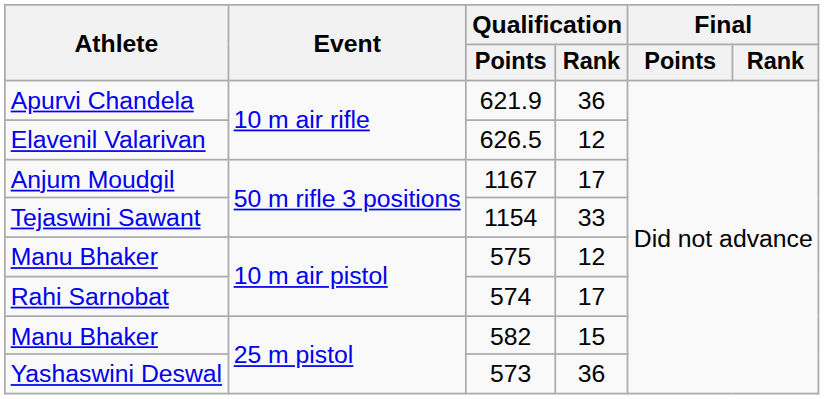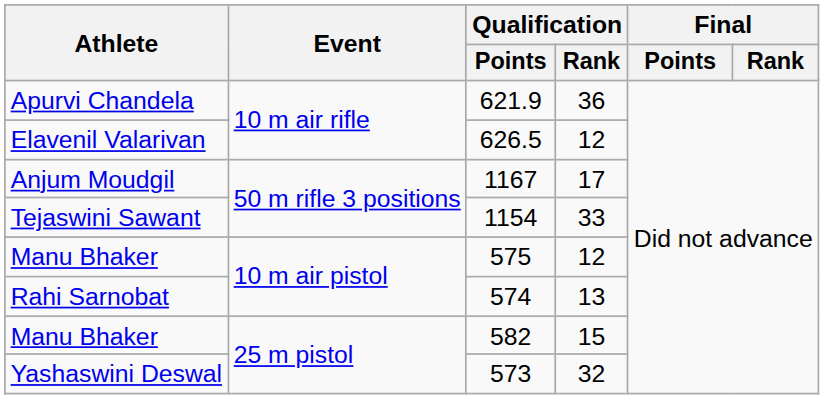574 | Qualification / Rank: 17 -> 13
573 | Qualification / Rank: 36 -> 32
